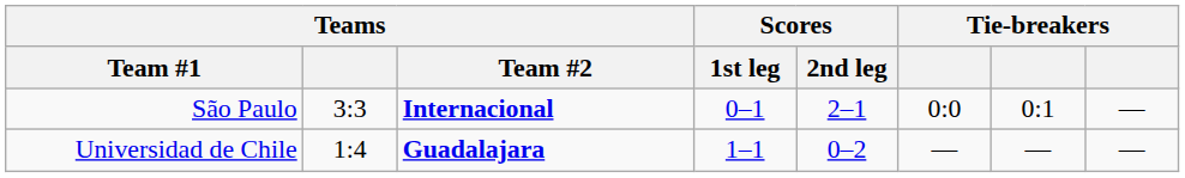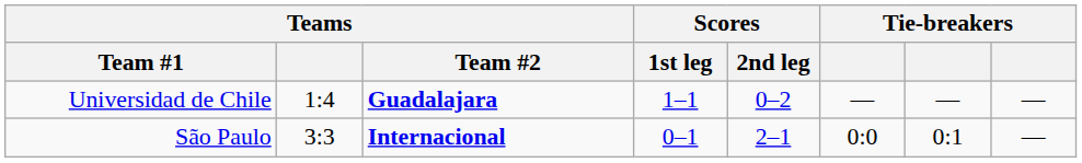rows swapped: Universidad de Chile <-> São Paulo
